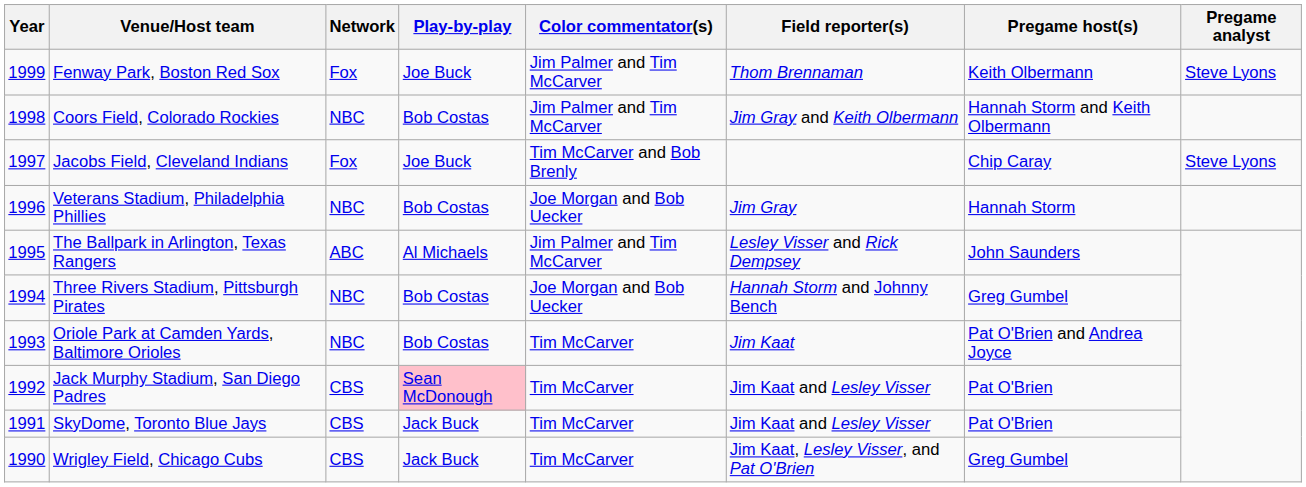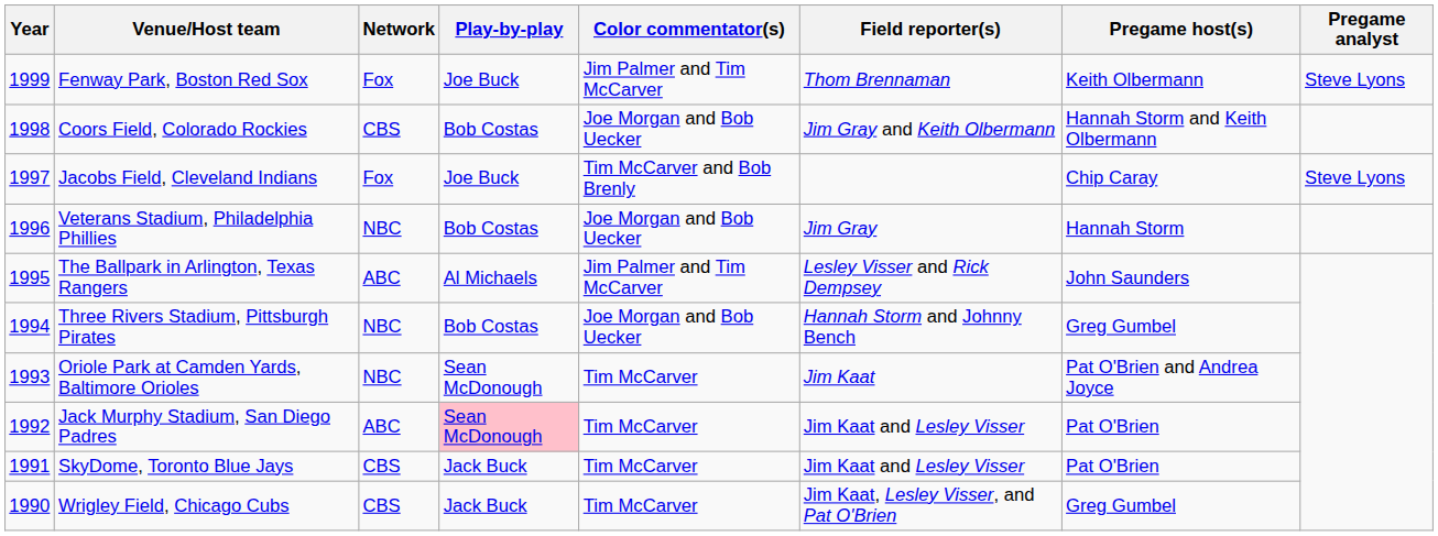Coors Field, Colorado Rockies | Network: NBC -> CBS
Coors Field, Colorado Rockies | Color commentator(s): Jim Palmer and Tim McCarver -> Joe Morgan and Bob Uecker
Oriole Park at Camden Yards, Baltimore Orioles | Play-by-play: Bob Costas -> Sean McDonough
Jack Murphy Stadium, San Diego Padres | Network: CBS -> ABC
